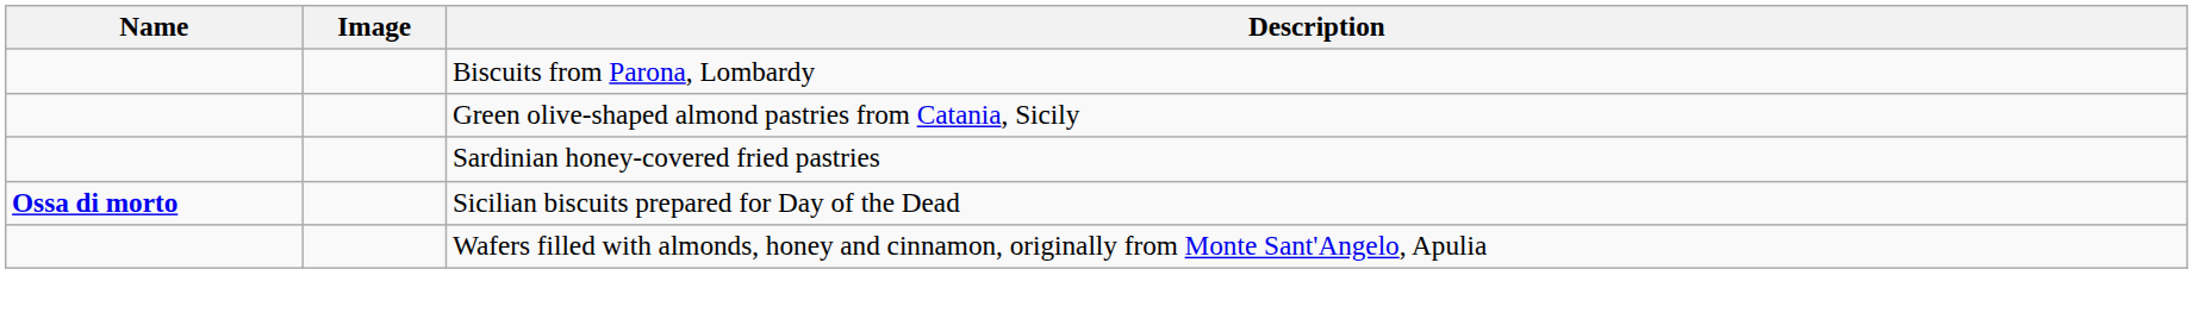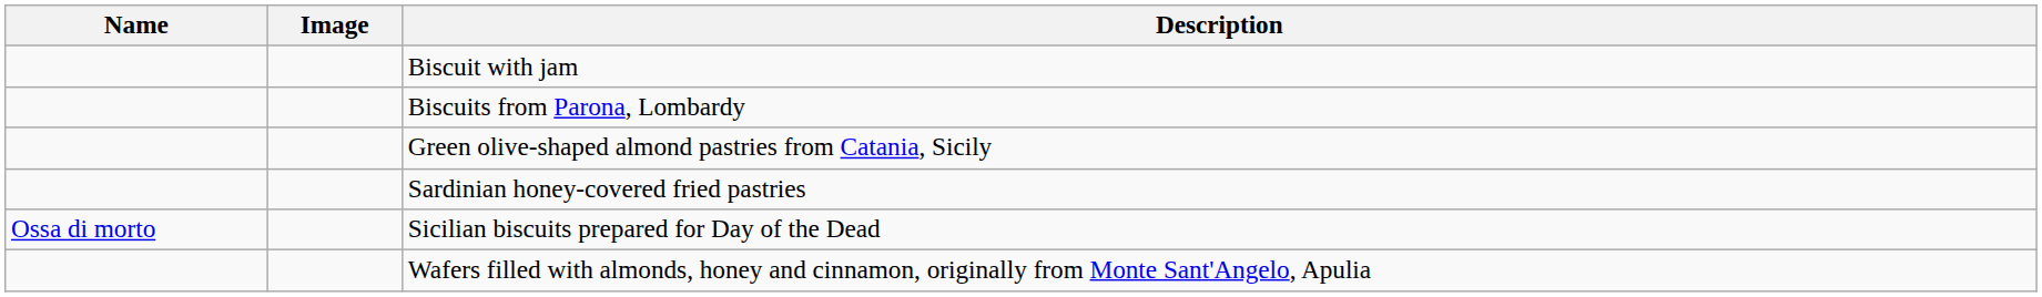+ row: Biscuit with jam
Sicilian biscuits prepared for Day of the Dead | Name: bold -> normal
